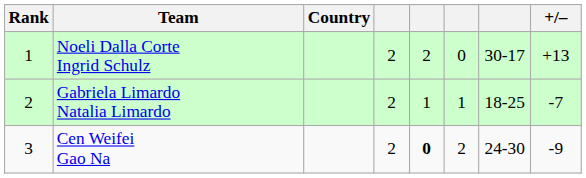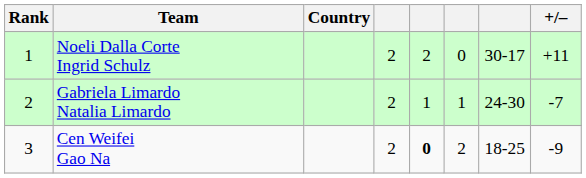Noeli Dalla Corte Ingrid Schulz | +/–: +13 -> +11
Gabriela Limardo Natalia Limardo | column 7: 18-25 -> 24-30
Cen Weifei Gao Na | column 7: 24-30 -> 18-25
